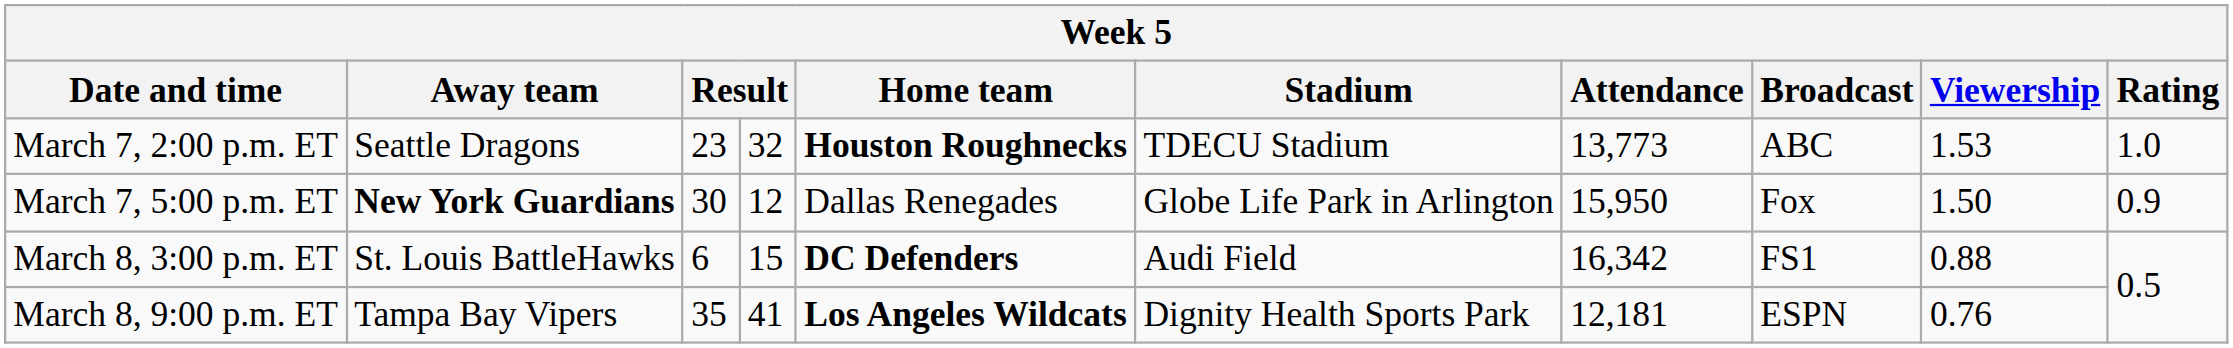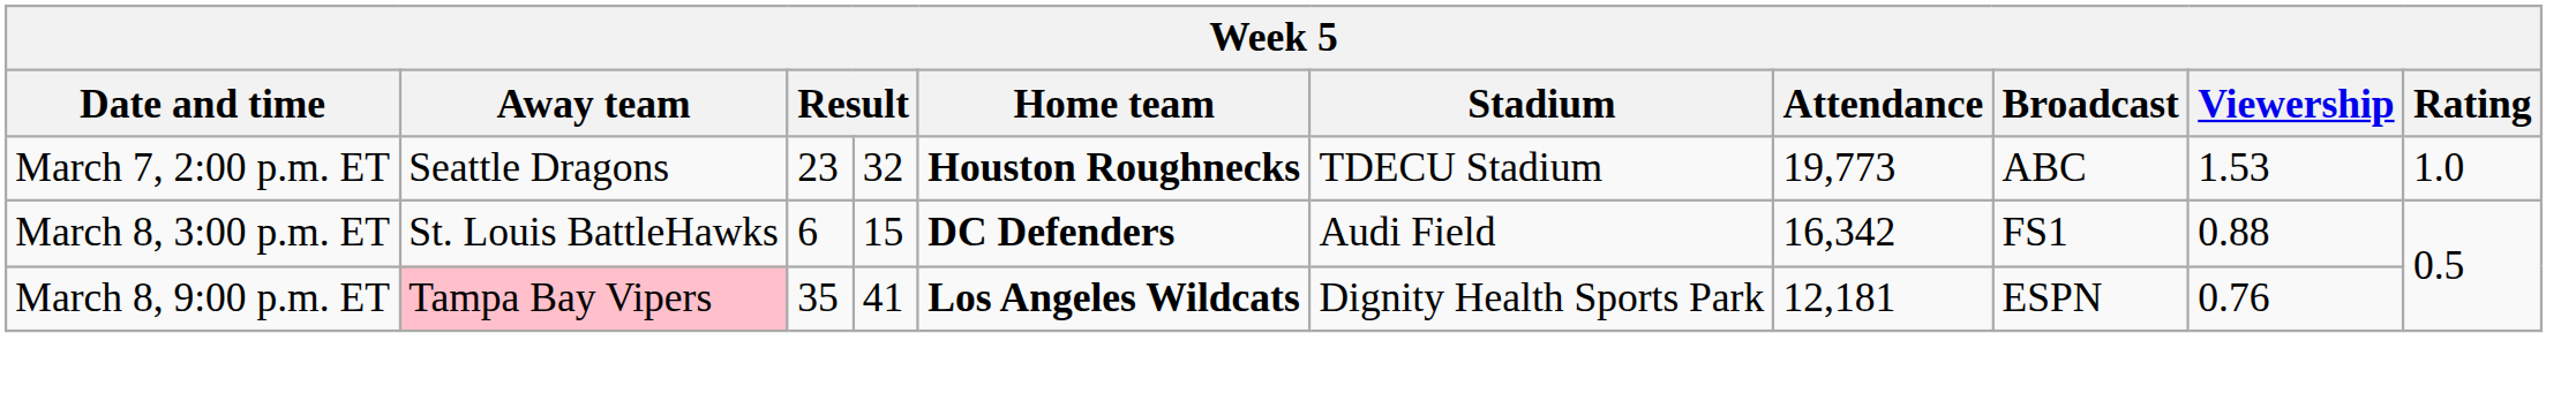March 7, 2:00 p.m. ET | Attendance: 13,773 -> 19,773
- row: March 7, 5:00 p.m. ET | New York Guardians | 30 | 12 | Dallas Renegades | Globe Life Park in Arlington | 15,950 | Fox | 1.50 | 0.9
March 8, 9:00 p.m. ET | Away team: no background -> pink background
